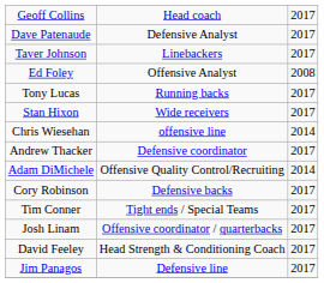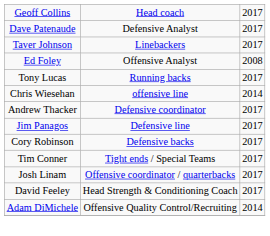- row: Stan Hixon | Wide receivers | 2017
rows swapped: Jim Panagos <-> Adam DiMichele
